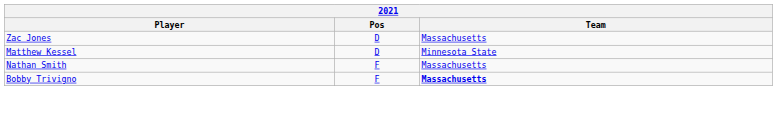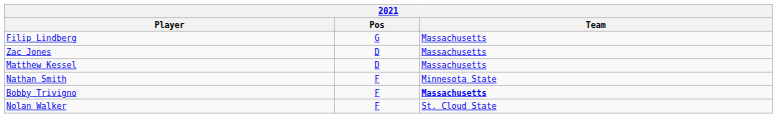+ row: Filip Lindberg | G | Massachusetts
Matthew Kessel | Team: Minnesota State -> Massachusetts
Nathan Smith | Team: Massachusetts -> Minnesota State
+ row: Nolan Walker | F | St. Cloud State
